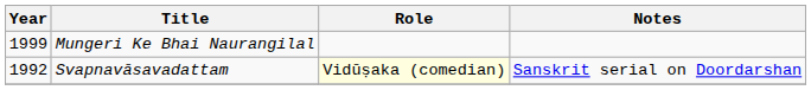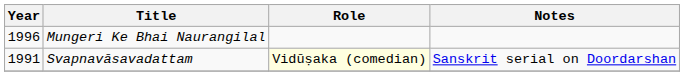Mungeri Ke Bhai Naurangilal | Year: 1999 -> 1996
Svapnavāsavadattam | Year: 1992 -> 1991
